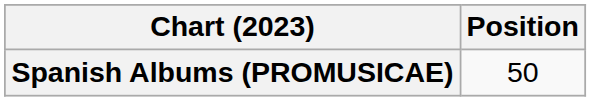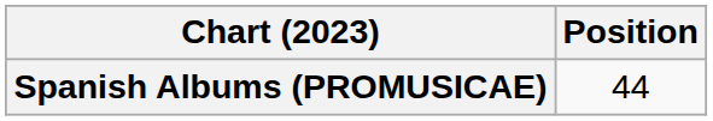Spanish Albums (PROMUSICAE) | Position: 50 -> 44
